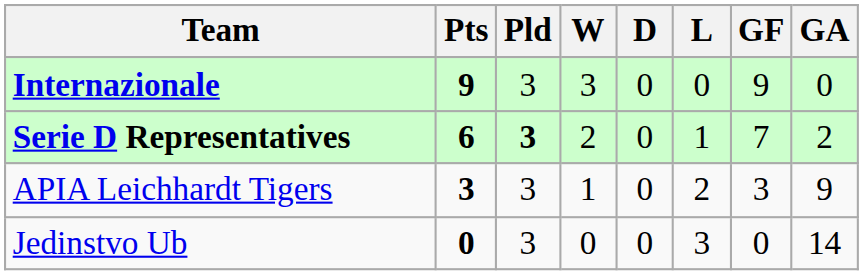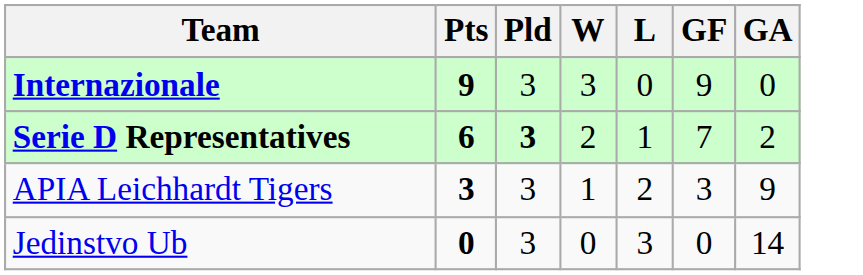- column: D | 0 | 0 | 0 | 0
